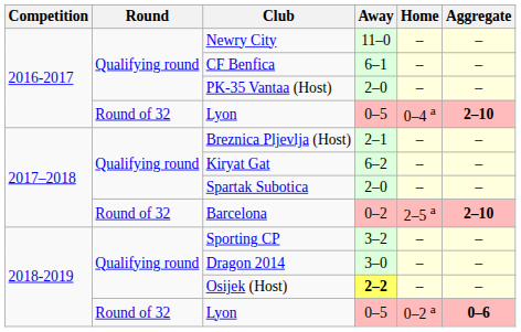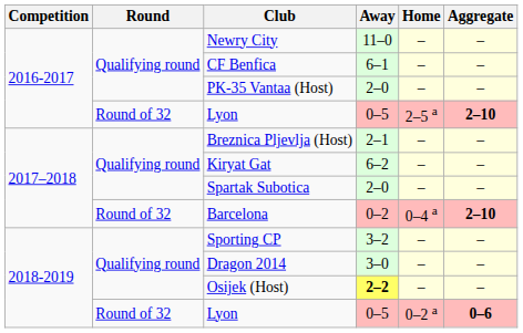2016-2017 / Lyon | Home: 0–4 a -> 2–5 a
Barcelona | Home: 2–5 a -> 0–4 a
